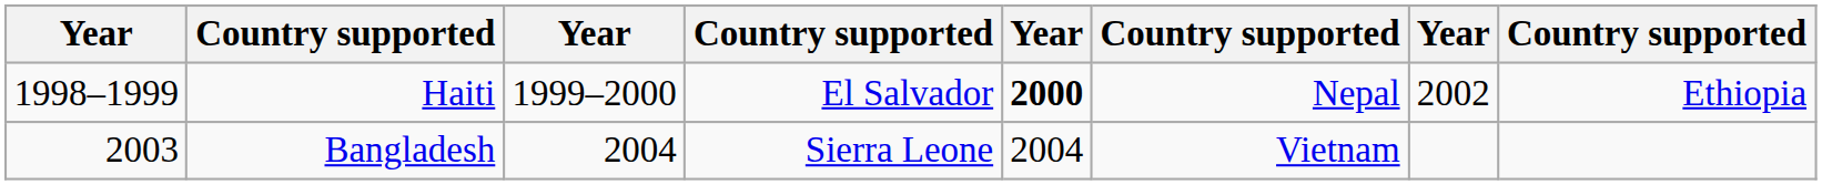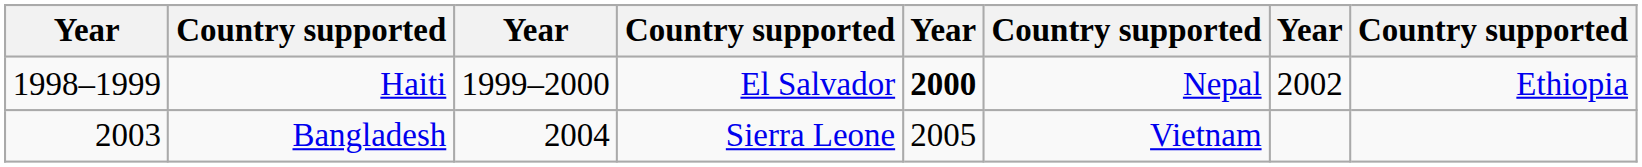Bangladesh | column 5: 2004 -> 2005
